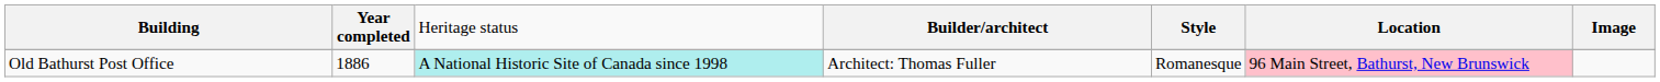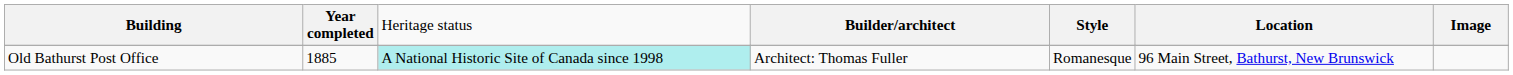Old Bathurst Post Office | column 2: 1886 -> 1885
Old Bathurst Post Office | column 6: pink background -> no background
